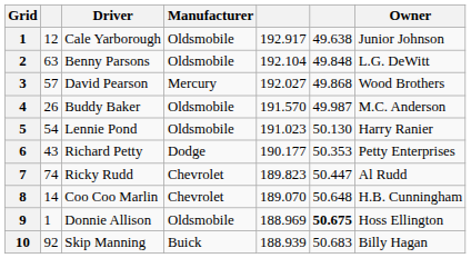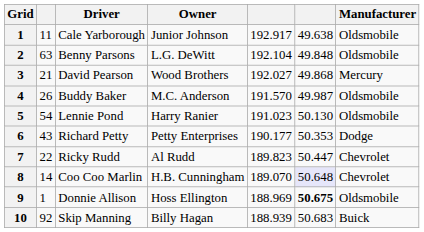columns swapped: Manufacturer <-> Owner
Cale Yarborough | column 2: 12 -> 11
David Pearson | column 2: 57 -> 21
Ricky Rudd | column 2: 74 -> 22
Coo Coo Marlin | column 6: no background -> lavender background
